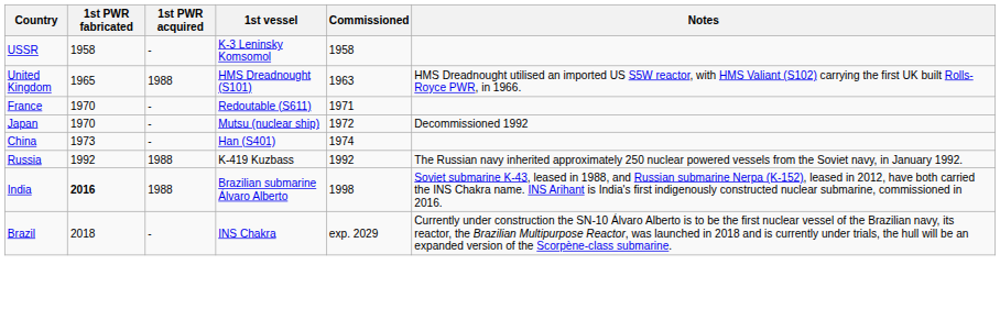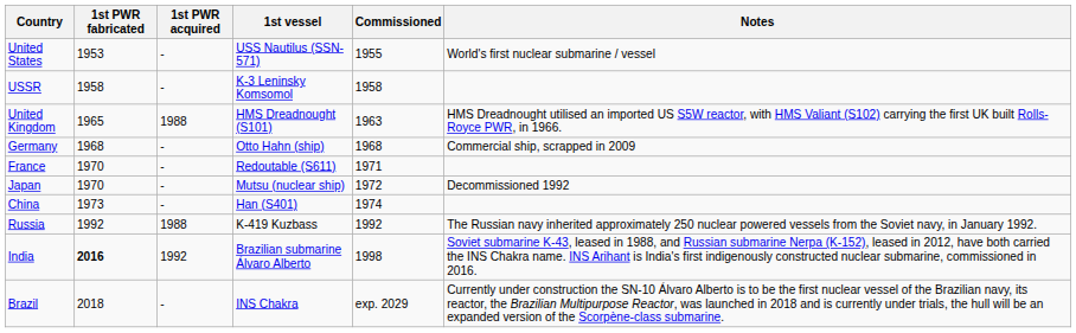+ row: United States | 1953 | - | USS Nautilus (SSN-571) | 1955 | World's first nuclear submarine / vessel
+ row: Germany | 1968 | - | Otto Hahn (ship) | 1968 | Commercial ship, scrapped in 2009
India | 1st PWR acquired: 1988 -> 1992
